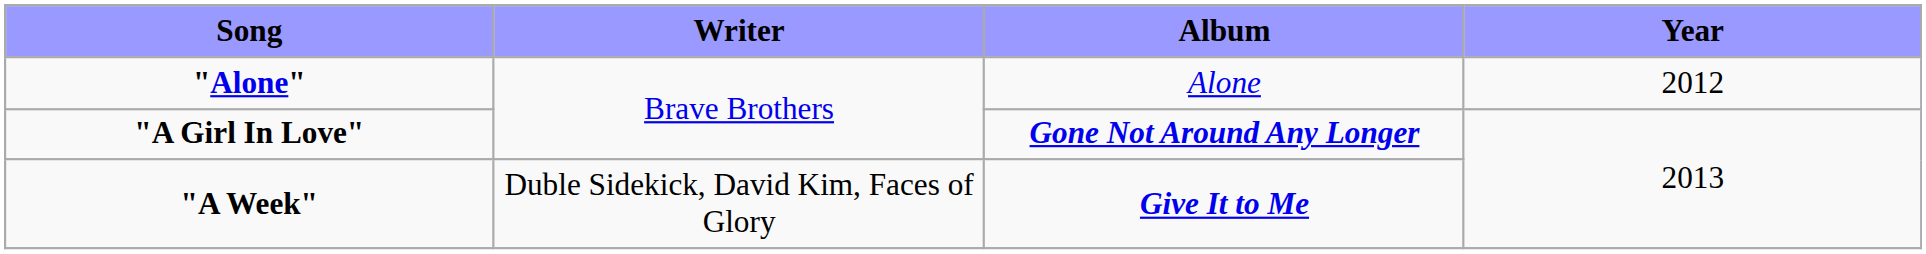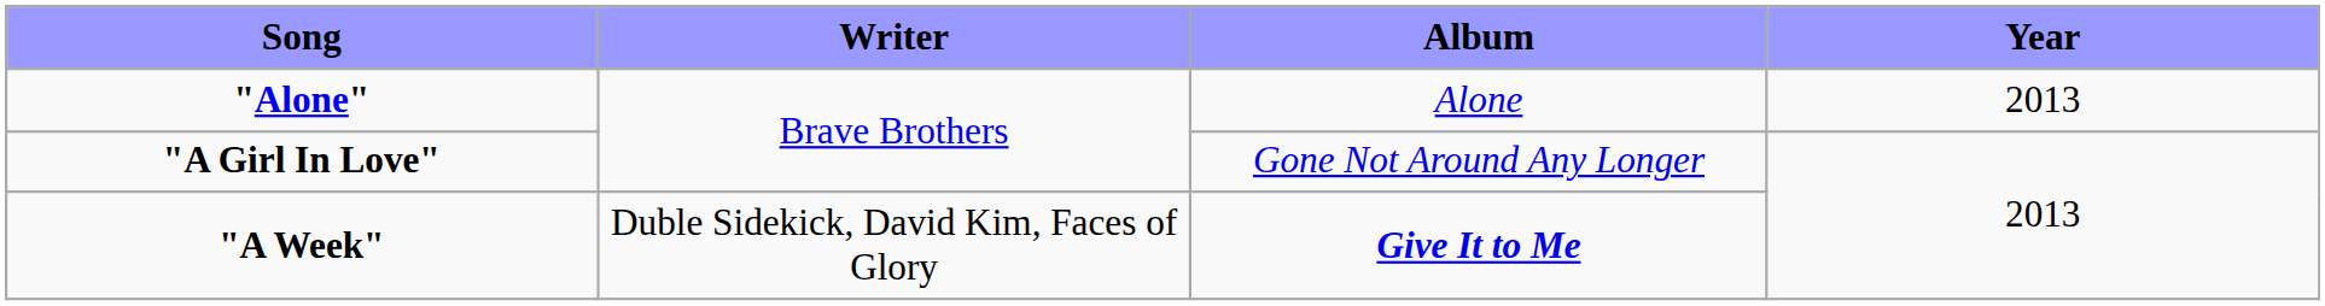"Alone" | Year: 2012 -> 2013
"A Girl In Love" | Album: bold -> normal
